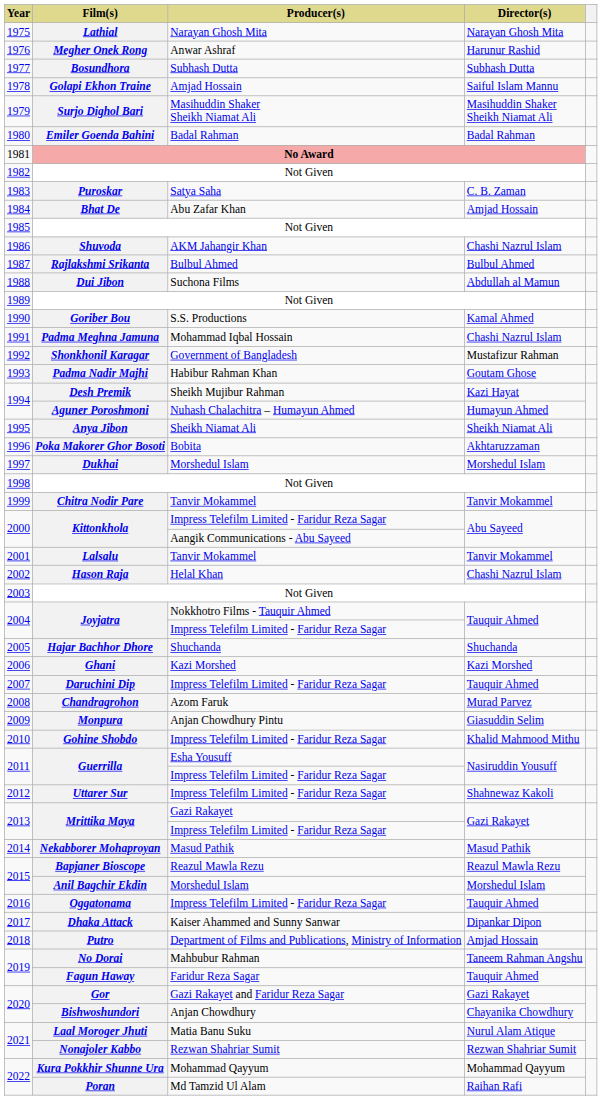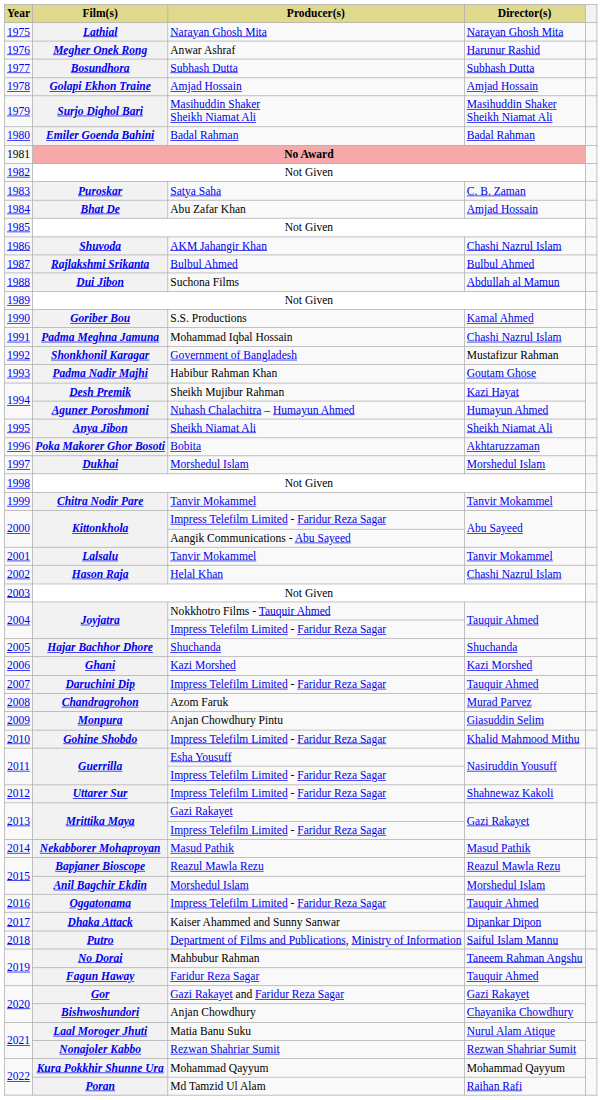Golapi Ekhon Traine | Director(s): Saiful Islam Mannu -> Amjad Hossain
Putro | Director(s): Amjad Hossain -> Saiful Islam Mannu
